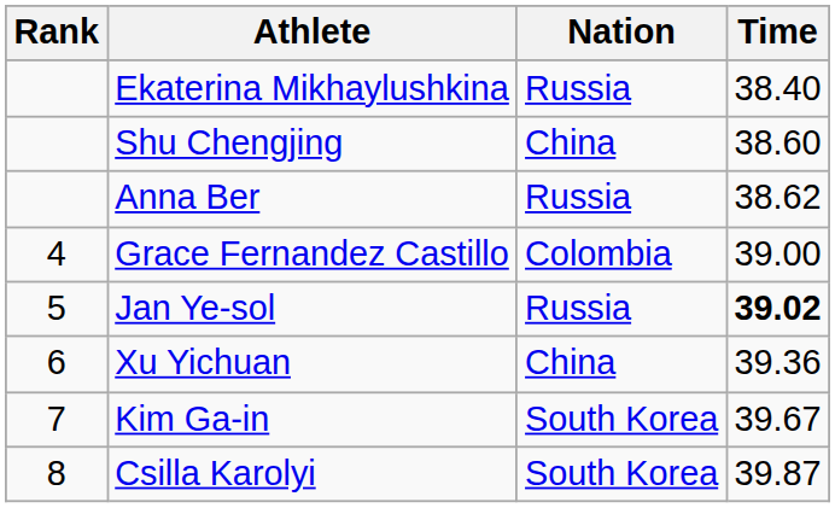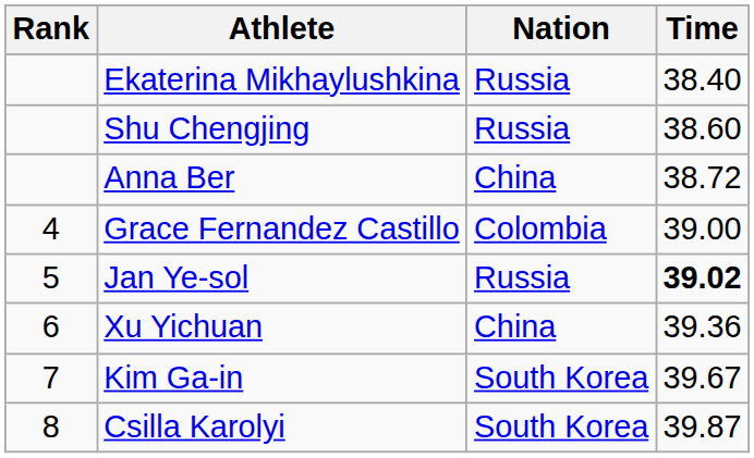Shu Chengjing | Nation: China -> Russia
Anna Ber | Nation: Russia -> China
Anna Ber | Time: 38.62 -> 38.72
